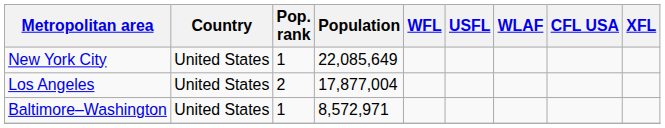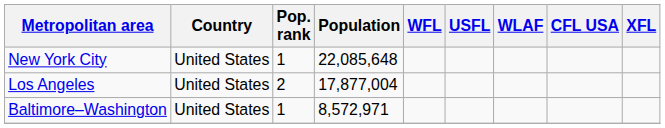New York City | Population: 22,085,649 -> 22,085,648
